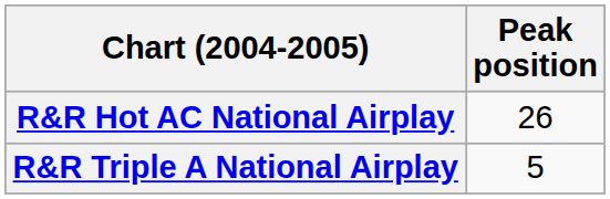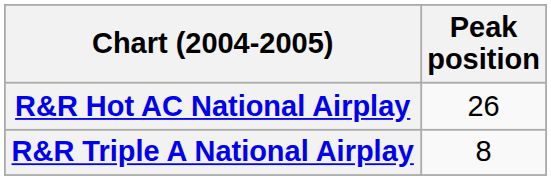R&R Triple A National Airplay | Peak position: 5 -> 8
